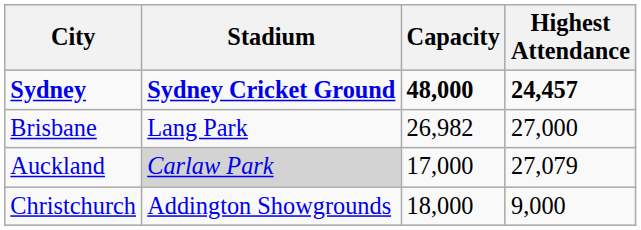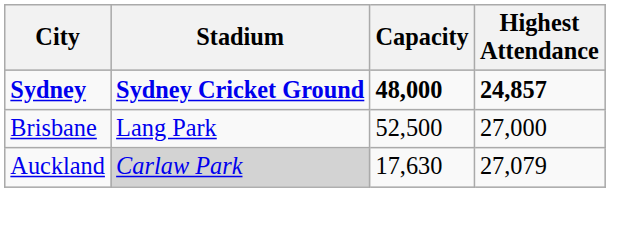Sydney | Highest Attendance: 24,457 -> 24,857
Brisbane | Capacity: 26,982 -> 52,500
Auckland | Capacity: 17,000 -> 17,630
- row: Christchurch | Addington Showgrounds | 18,000 | 9,000
